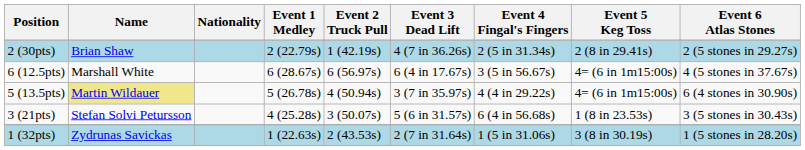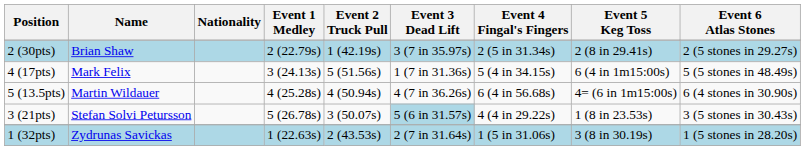2 (30pts) | Event 3 Dead Lift: 4 (7 in 36.26s) -> 3 (7 in 35.97s)
+ row: 4 (17pts) | Mark Felix | 3 (24.13s) | 5 (51.56s) | 1 (7 in 31.36s) | 5 (4 in 34.15s) | 6 (4 in 1m15:00s) | 5 (5 stones in 48.49s)
- row: 6 (12.5pts) | Marshall White | 6 (28.67s) | 6 (56.97s) | 6 (4 in 17.67s) | 3 (5 in 56.67s) | 4= (6 in 1m15:00s) | 4 (5 stones in 37.67s)
5 (13.5pts) | Name: khaki background -> no background
5 (13.5pts) | Event 1 Medley: 5 (26.78s) -> 4 (25.28s)
5 (13.5pts) | Event 3 Dead Lift: 3 (7 in 35.97s) -> 4 (7 in 36.26s)
5 (13.5pts) | Event 4 Fingal's Fingers: 4 (4 in 29.22s) -> 6 (4 in 56.68s)
3 (21pts) | Event 1 Medley: 4 (25.28s) -> 5 (26.78s)
3 (21pts) | Event 3 Dead Lift: no background -> lightblue background
3 (21pts) | Event 4 Fingal's Fingers: 6 (4 in 56.68s) -> 4 (4 in 29.22s)
